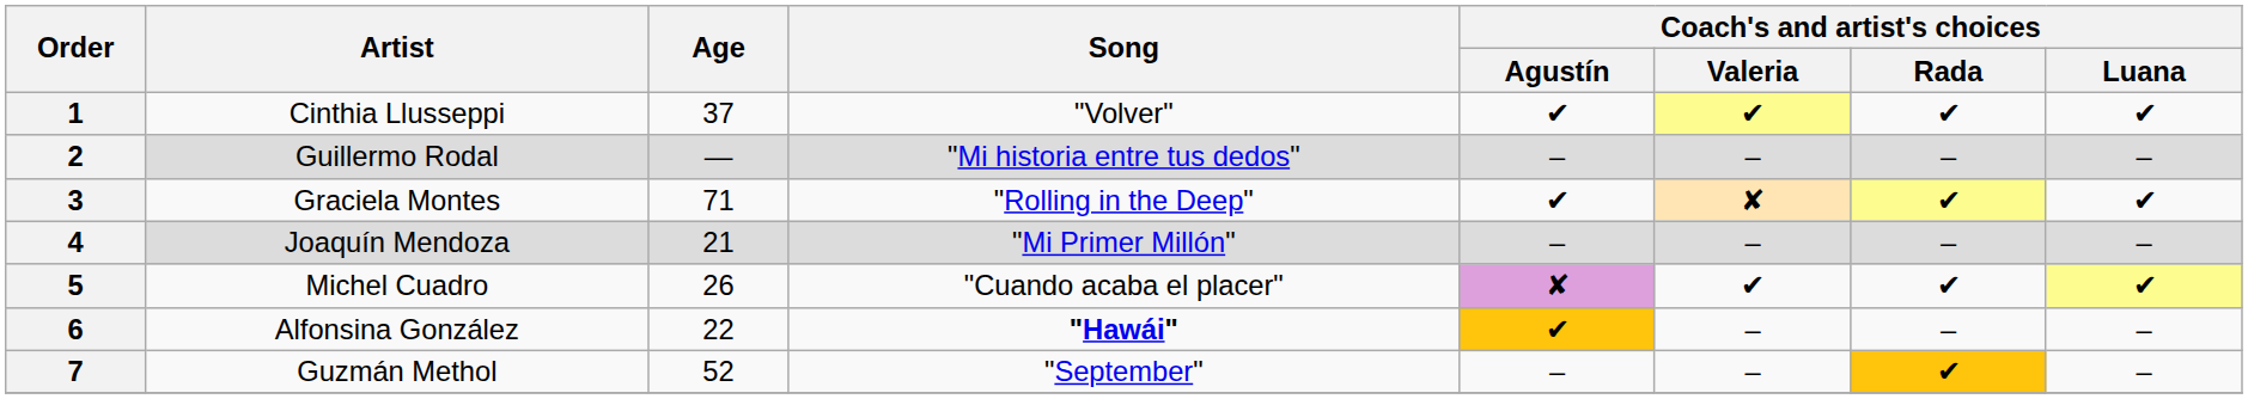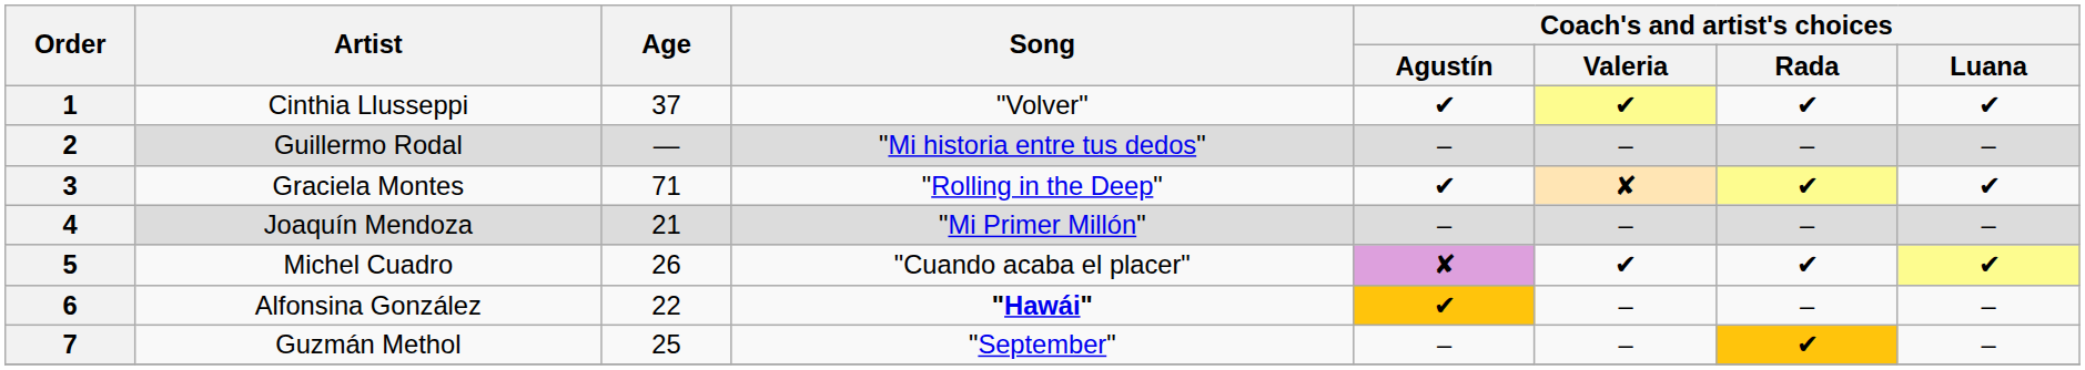7 | Age: 52 -> 25
